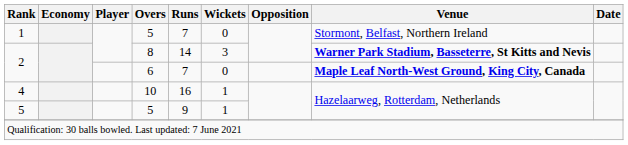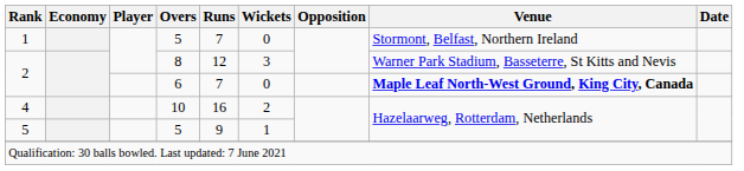2 / 8 | Runs: 14 -> 12
2 / 8 | Venue: bold -> normal
4 | Wickets: 1 -> 2
